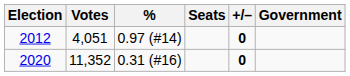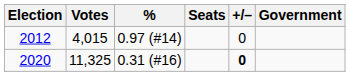2012 | Votes: 4,051 -> 4,015
2012 | +/–: bold -> normal
2020 | Votes: 11,352 -> 11,325
